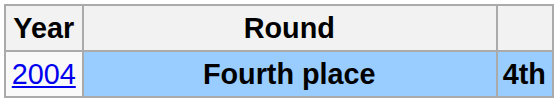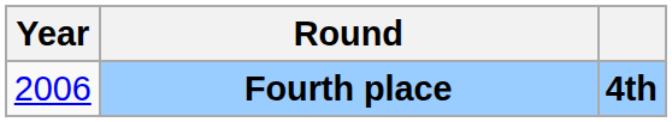Fourth place | Year: 2004 -> 2006
